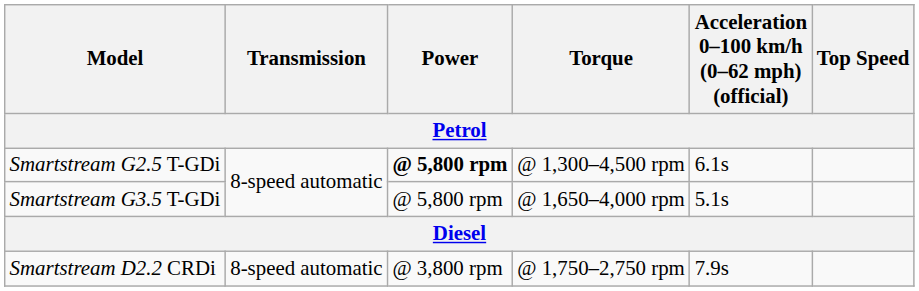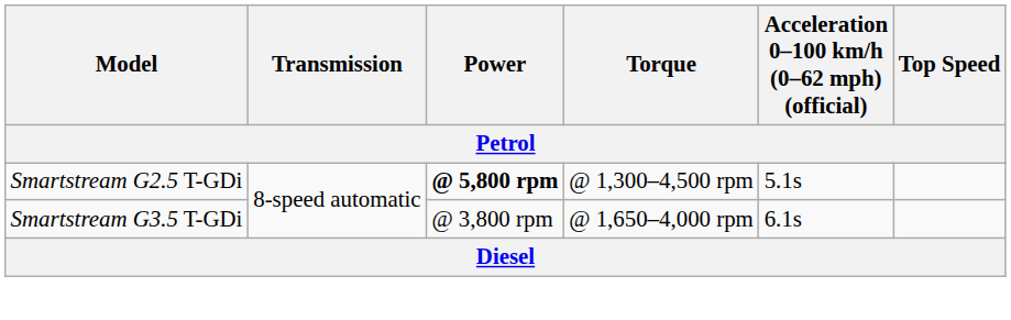Smartstream G2.5 T-GDi | Acceleration 0–100 km/h (0–62 mph) (official): 6.1s -> 5.1s
Smartstream G3.5 T-GDi | Power: @ 5,800 rpm -> @ 3,800 rpm
Smartstream G3.5 T-GDi | Acceleration 0–100 km/h (0–62 mph) (official): 5.1s -> 6.1s
- row: Smartstream D2.2 CRDi | 8-speed automatic | @ 3,800 rpm | @ 1,750–2,750 rpm | 7.9s
